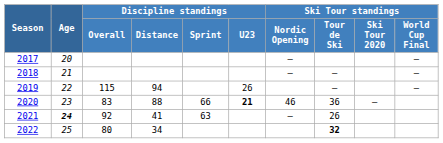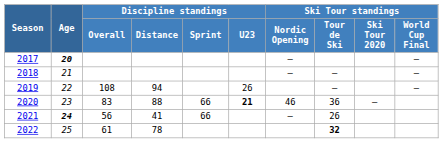2017 | Age: normal -> bold
2019 | Discipline standings / Overall: 115 -> 108
2021 | Discipline standings / Overall: 92 -> 56
2021 | Discipline standings / Sprint: 63 -> 66
2022 | Discipline standings / Overall: 80 -> 61
2022 | Discipline standings / Distance: 34 -> 78
